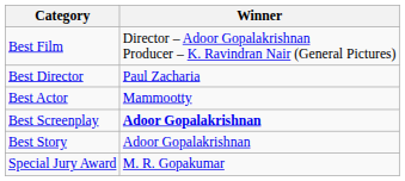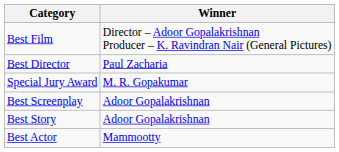rows swapped: Best Actor <-> Special Jury Award
Best Screenplay | Winner: bold -> normal
